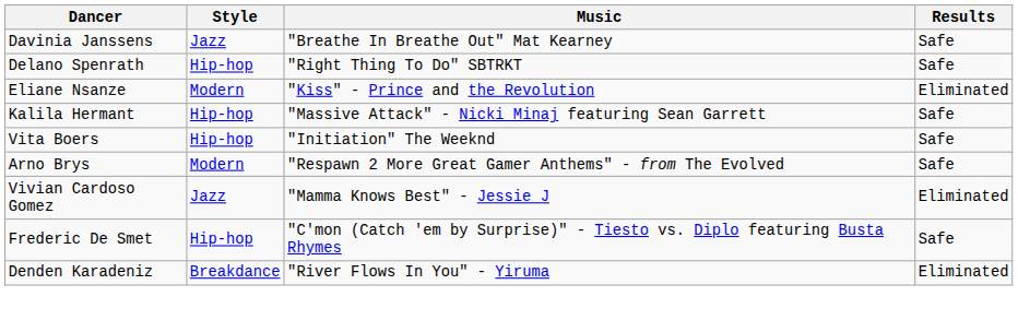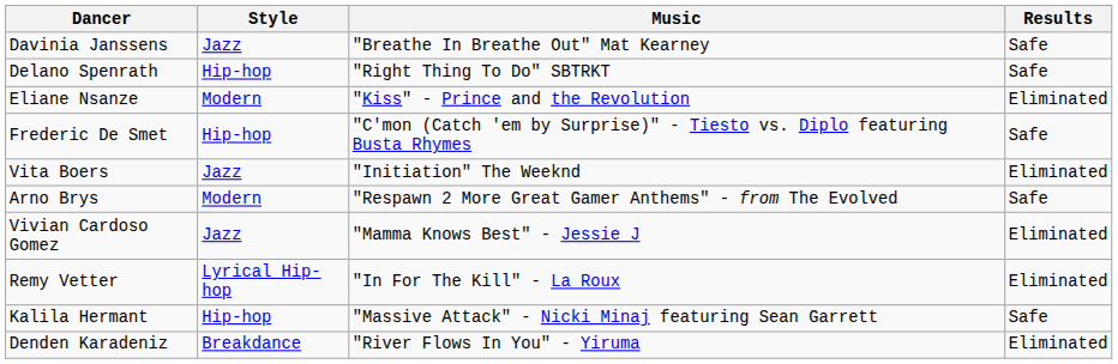rows swapped: Frederic De Smet <-> Kalila Hermant
Vita Boers | Style: Hip-hop -> Jazz
Vita Boers | Results: Safe -> Eliminated
+ row: Remy Vetter | Lyrical Hip-hop | "In For The Kill" - La Roux | Eliminated
